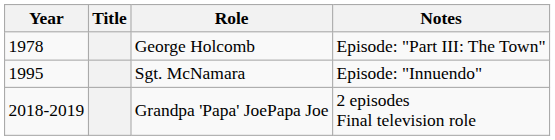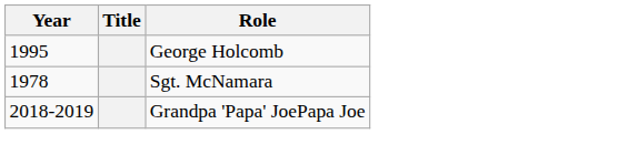- column: Notes | Episode: "Part III: The Town" | Episode: "Innuendo" | 2 episodes Final television role
George Holcomb | Year: 1978 -> 1995
Sgt. McNamara | Year: 1995 -> 1978
